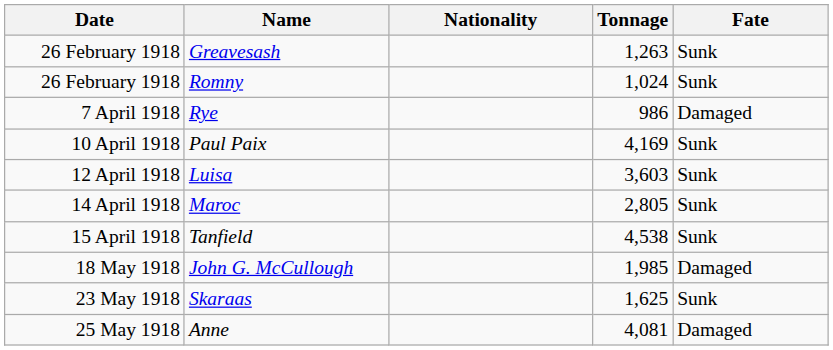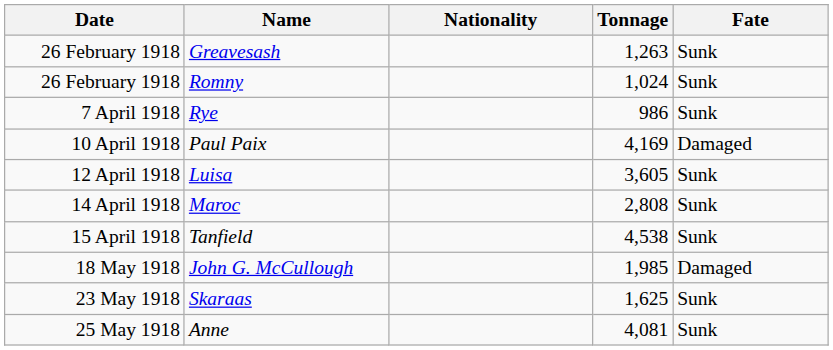Rye | Fate: Damaged -> Sunk
Paul Paix | Fate: Sunk -> Damaged
Luisa | Tonnage: 3,603 -> 3,605
Maroc | Tonnage: 2,805 -> 2,808
Anne | Fate: Damaged -> Sunk
